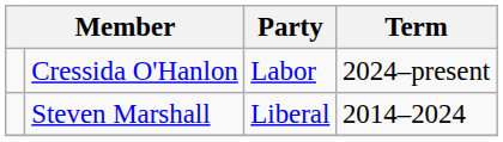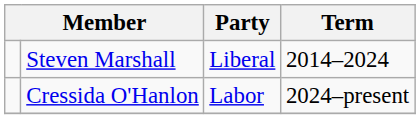rows swapped: Steven Marshall <-> Cressida O'Hanlon
